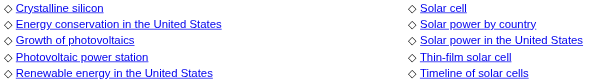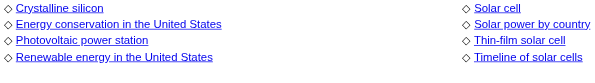- row: ◇ Growth of photovoltaics | ◇ Solar power in the United States
